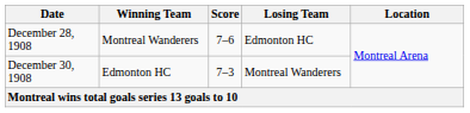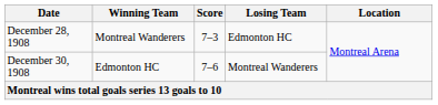December 28, 1908 | Score: 7–6 -> 7–3
December 30, 1908 | Score: 7–3 -> 7–6
